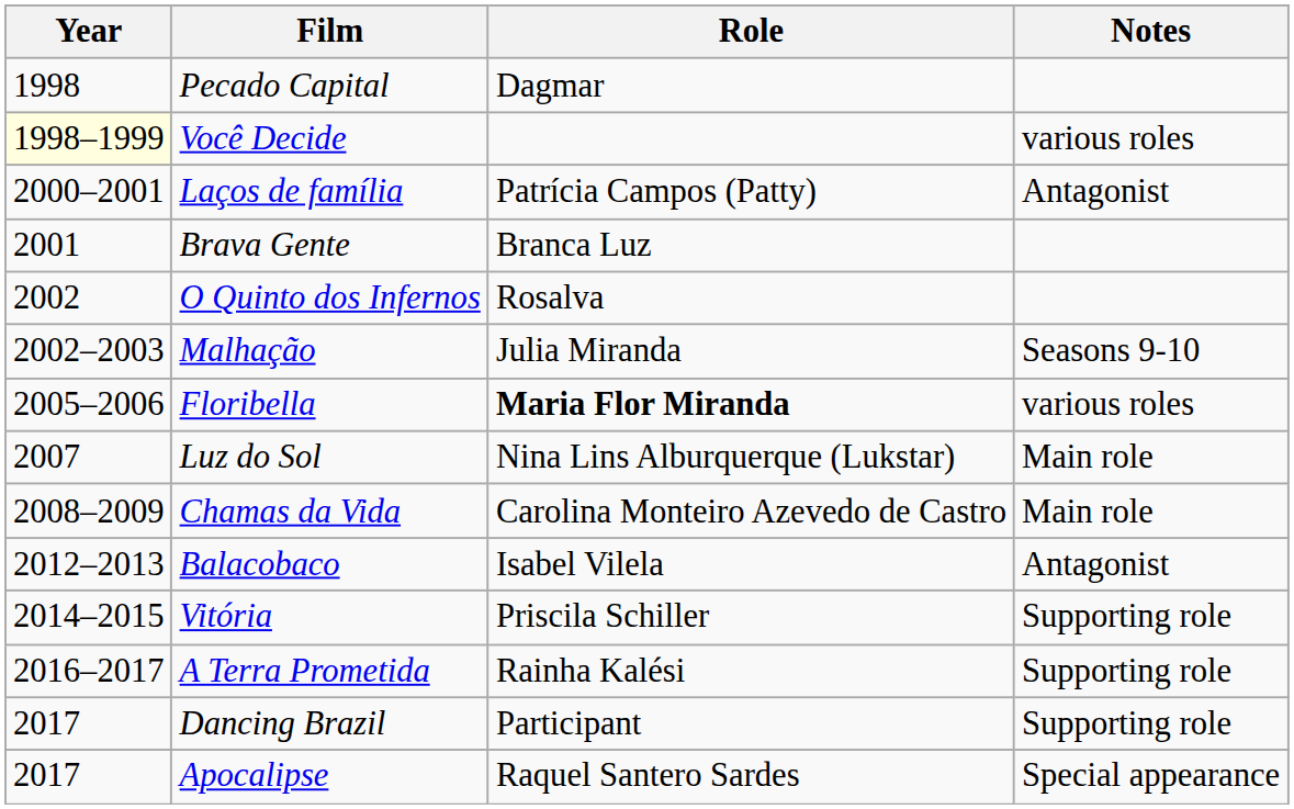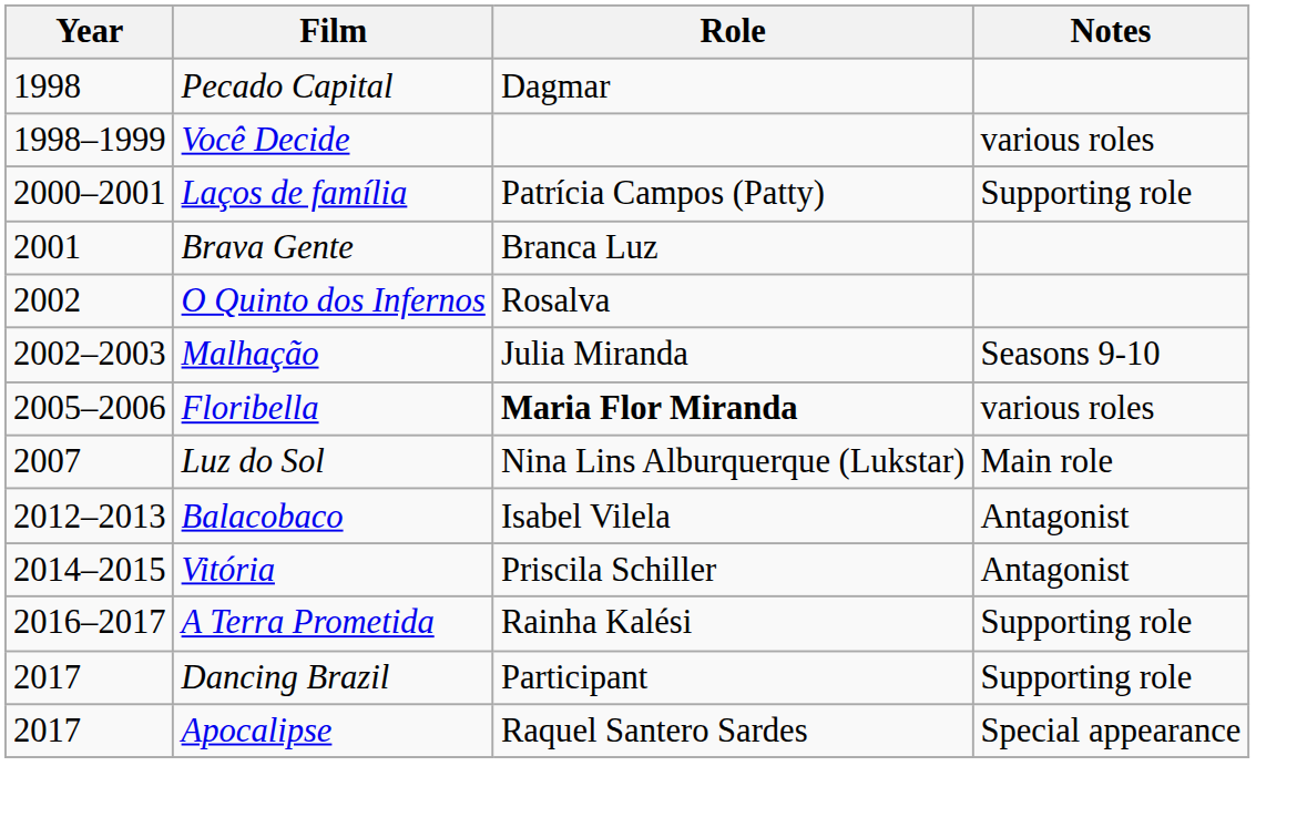Você Decide | Year: lightyellow background -> no background
Laços de família | Notes: Antagonist -> Supporting role
- row: 2008–2009 | Chamas da Vida | Carolina Monteiro Azevedo de Castro | Main role
Vitória | Notes: Supporting role -> Antagonist
